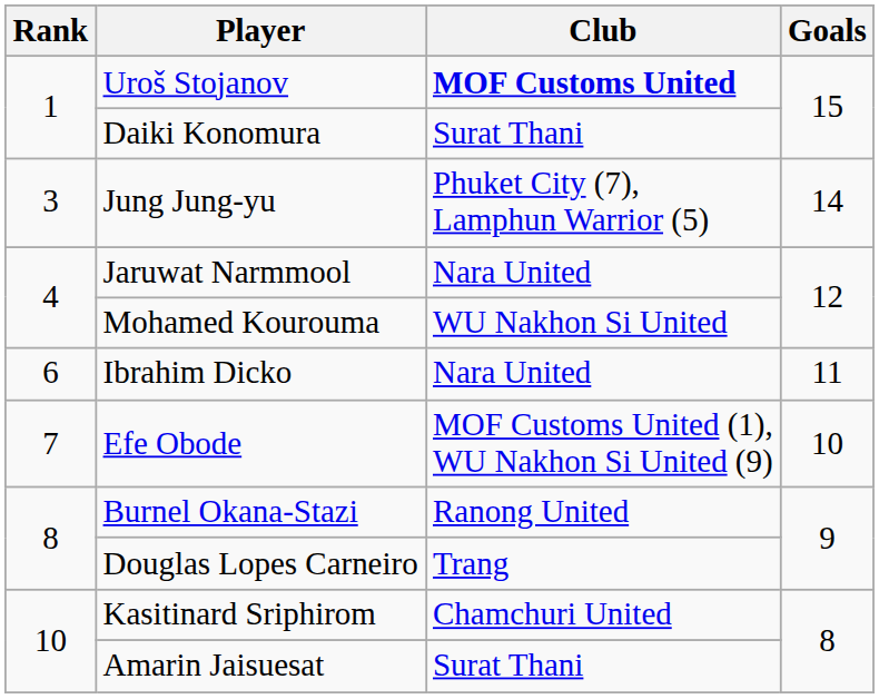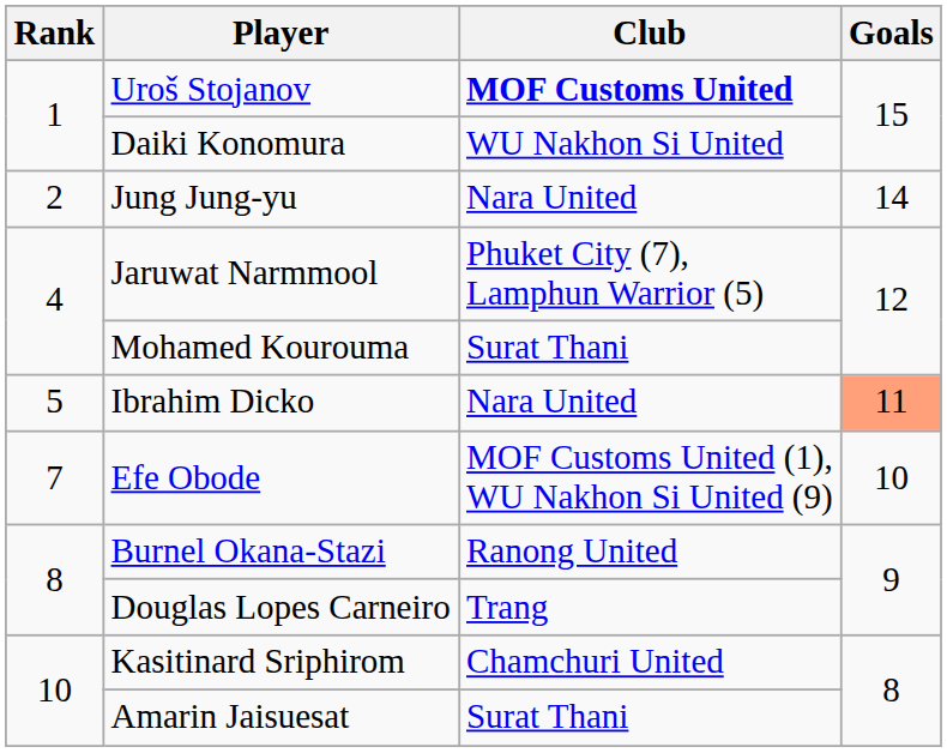Daiki Konomura | Club: Surat Thani -> WU Nakhon Si United
Jung Jung-yu | Rank: 3 -> 2
Jung Jung-yu | Club: Phuket City (7), Lamphun Warrior (5) -> Nara United
Jaruwat Narmmool | Club: Nara United -> Phuket City (7), Lamphun Warrior (5)
Mohamed Kourouma | Club: WU Nakhon Si United -> Surat Thani
Ibrahim Dicko | Rank: 6 -> 5
Ibrahim Dicko | Goals: no background -> lightsalmon background
